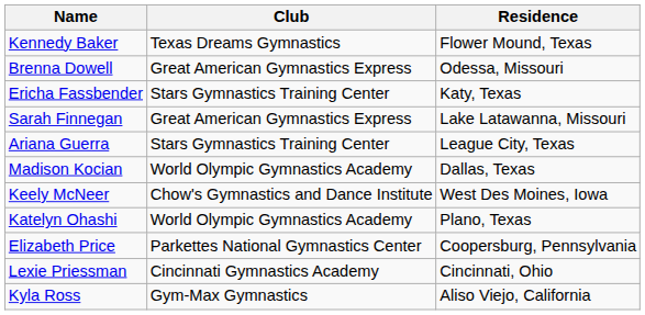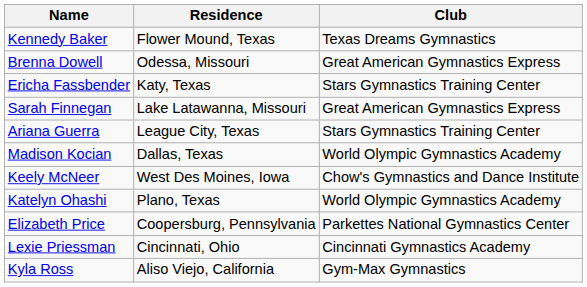columns swapped: Club <-> Residence
